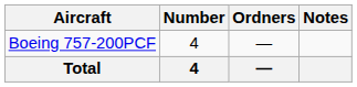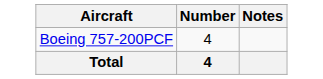- column: Ordners | — | —
